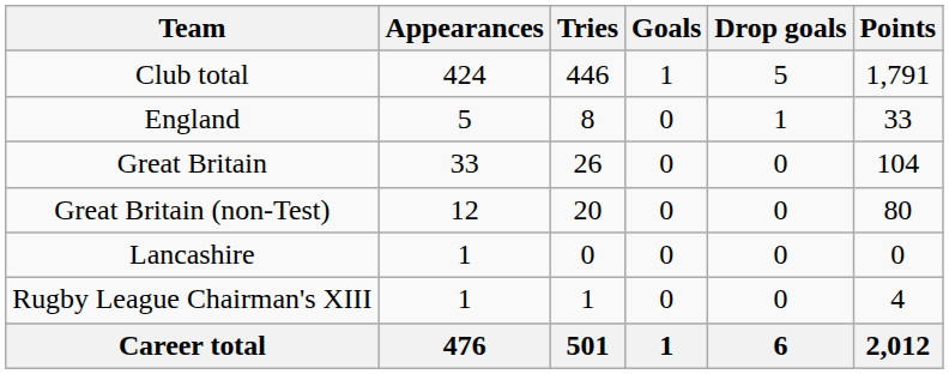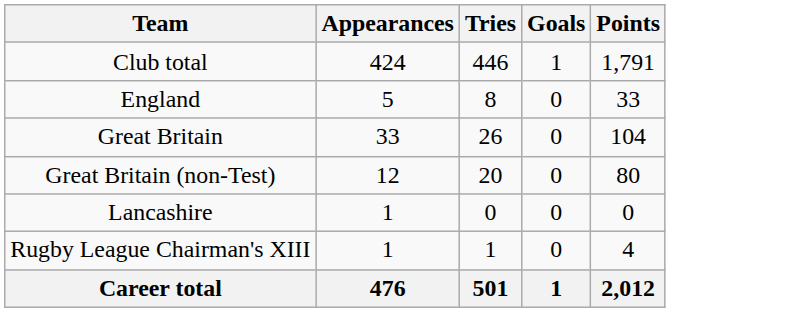- column: Drop goals | 5 | 1 | 0 | 0 | 0 | 0 | 6
